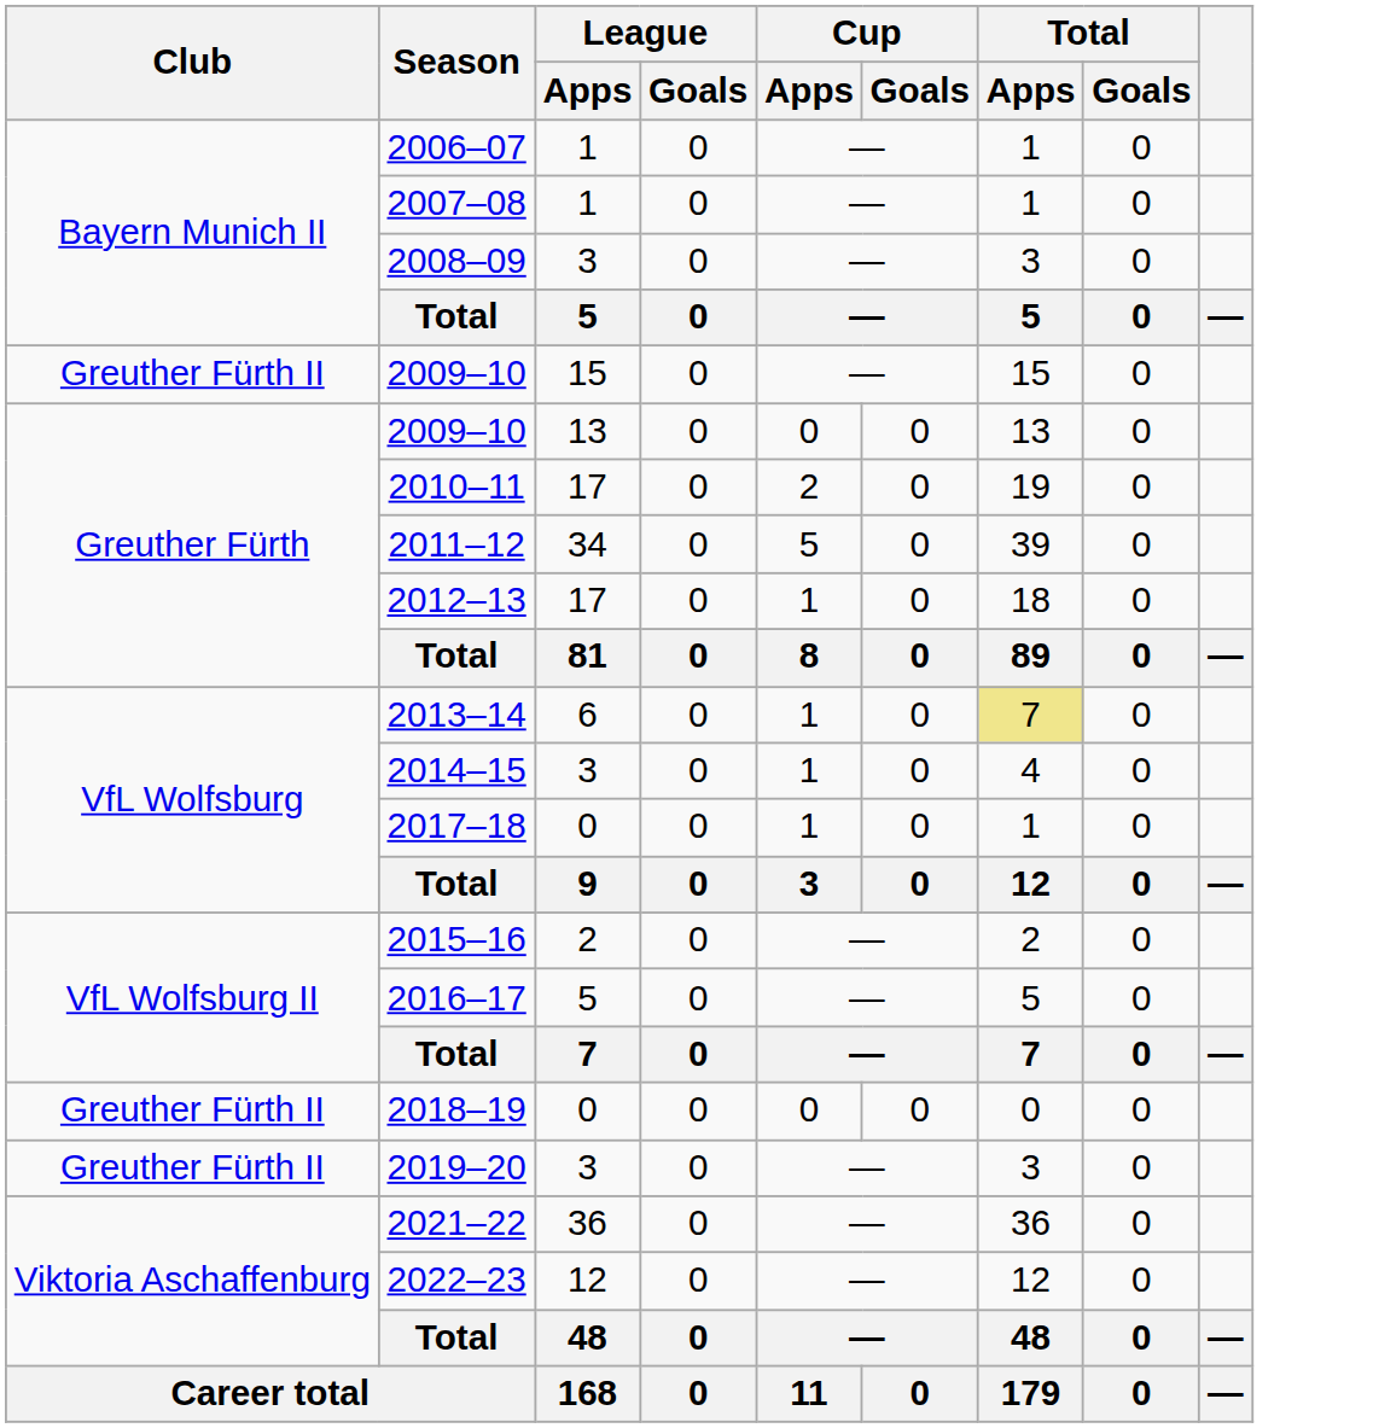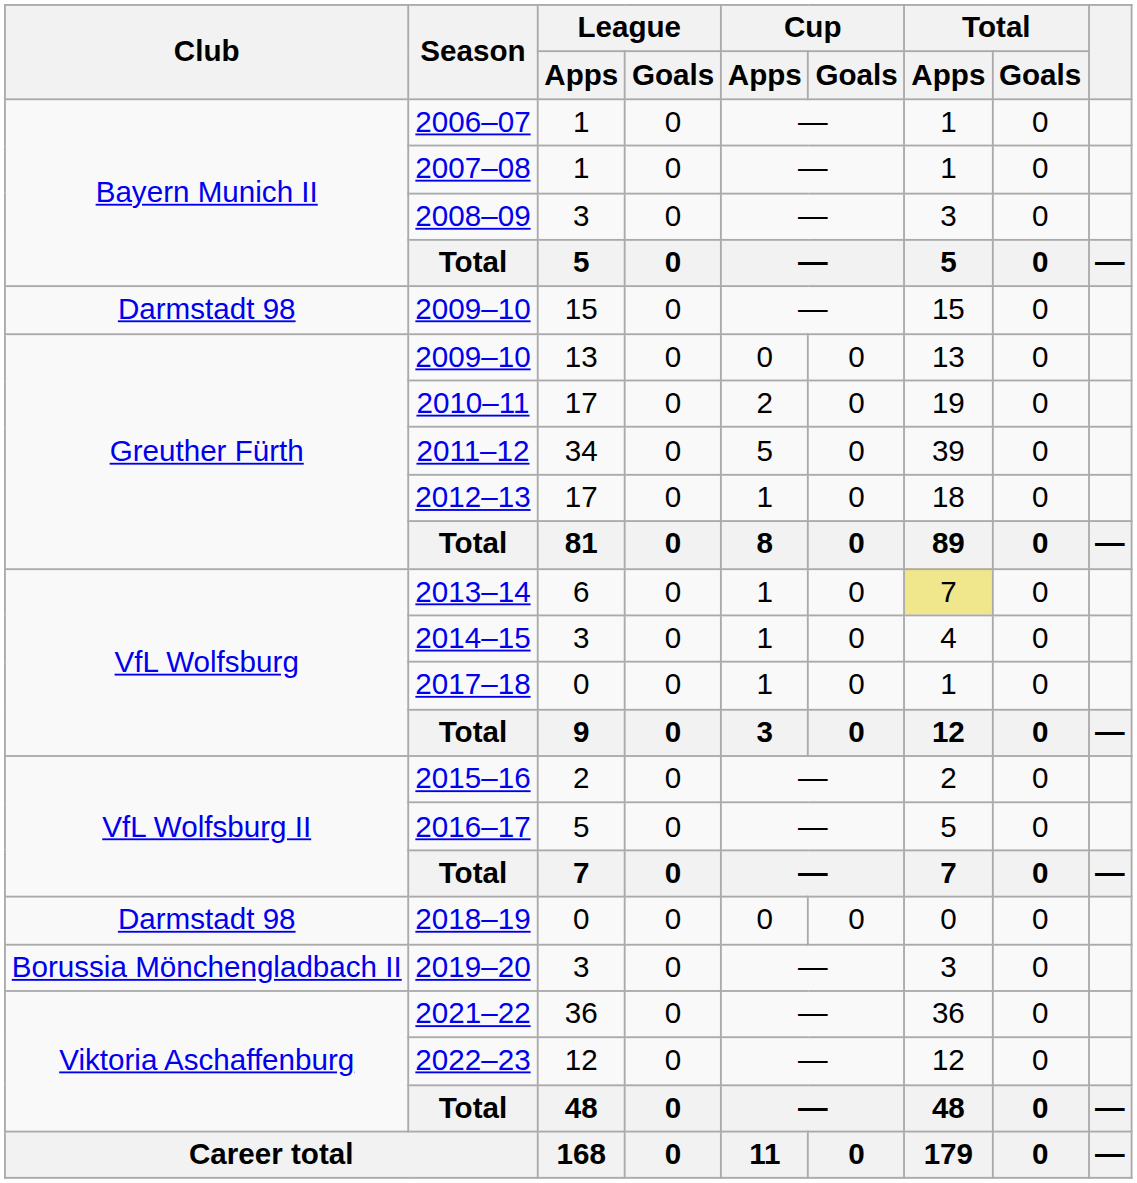2009–10 / 15 | Club: Greuther Fürth II -> Darmstadt 98
2018–19 | Club: Greuther Fürth II -> Darmstadt 98
2019–20 | Club: Greuther Fürth II -> Borussia Mönchengladbach II
